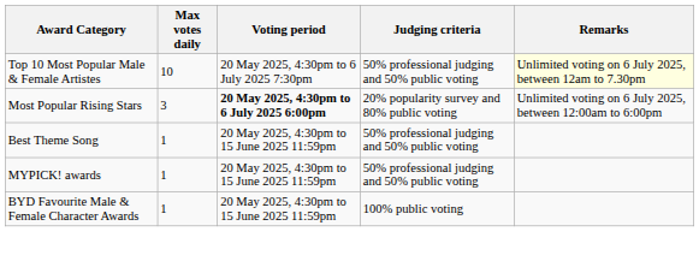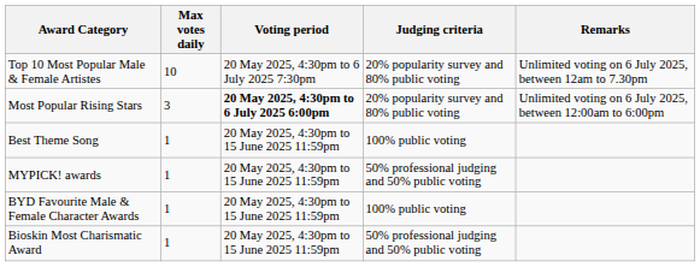Top 10 Most Popular Male & Female Artistes | Judging criteria: 50% professional judging and 50% public voting -> 20% popularity survey and 80% public voting
Top 10 Most Popular Male & Female Artistes | Remarks: lightyellow background -> no background
Best Theme Song | Judging criteria: 50% professional judging and 50% public voting -> 100% public voting
+ row: Bioskin Most Charismatic Award | 1 | 20 May 2025, 4:30pm to 15 June 2025 11:59pm | 50% professional judging and 50% public voting
